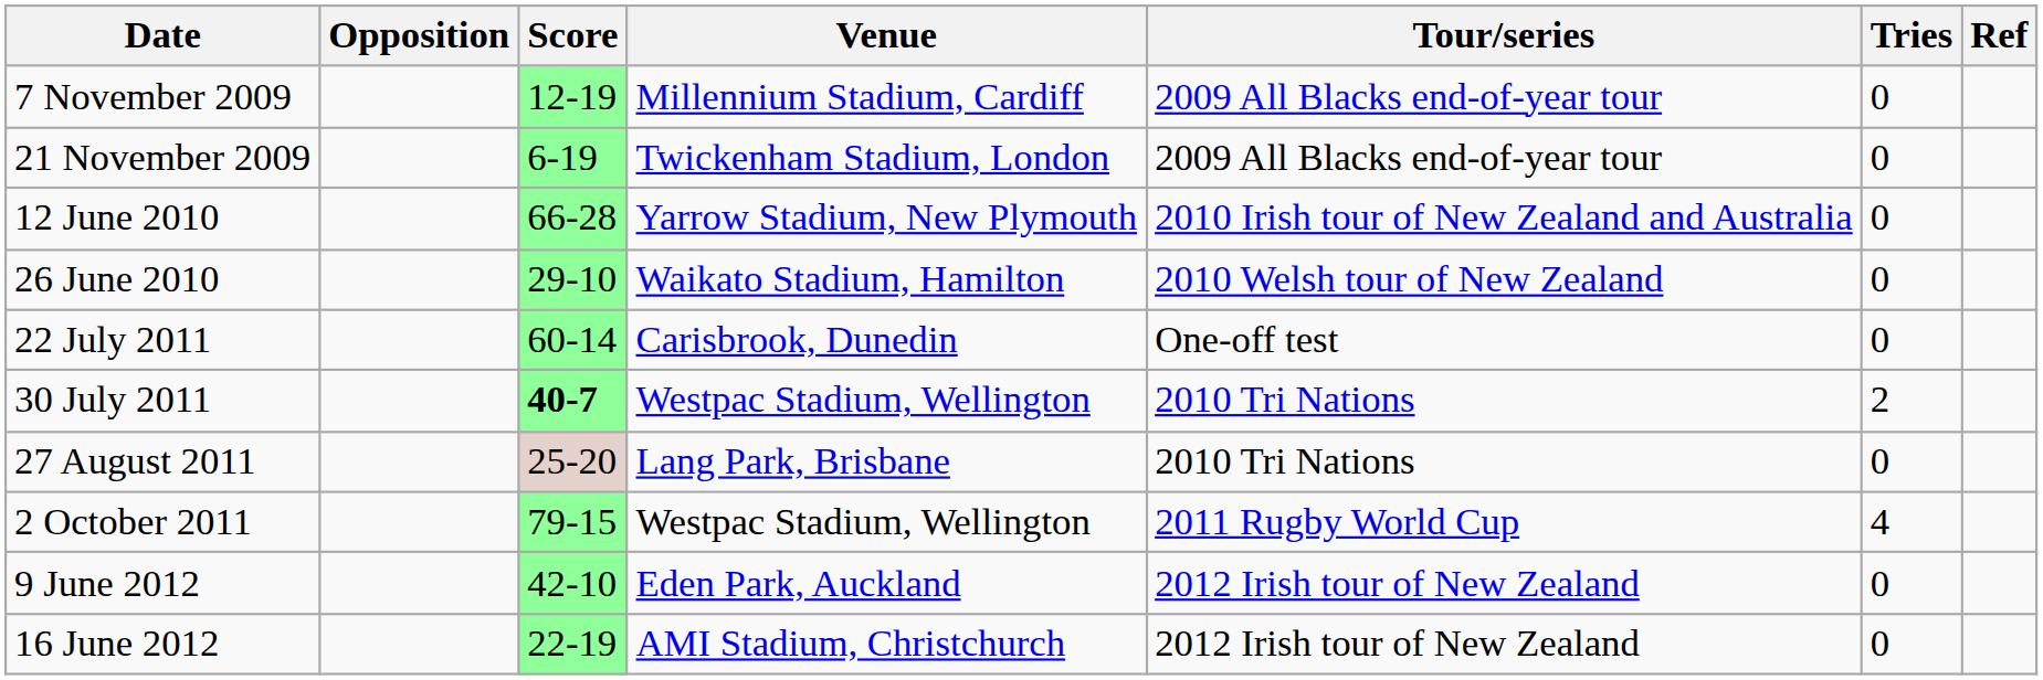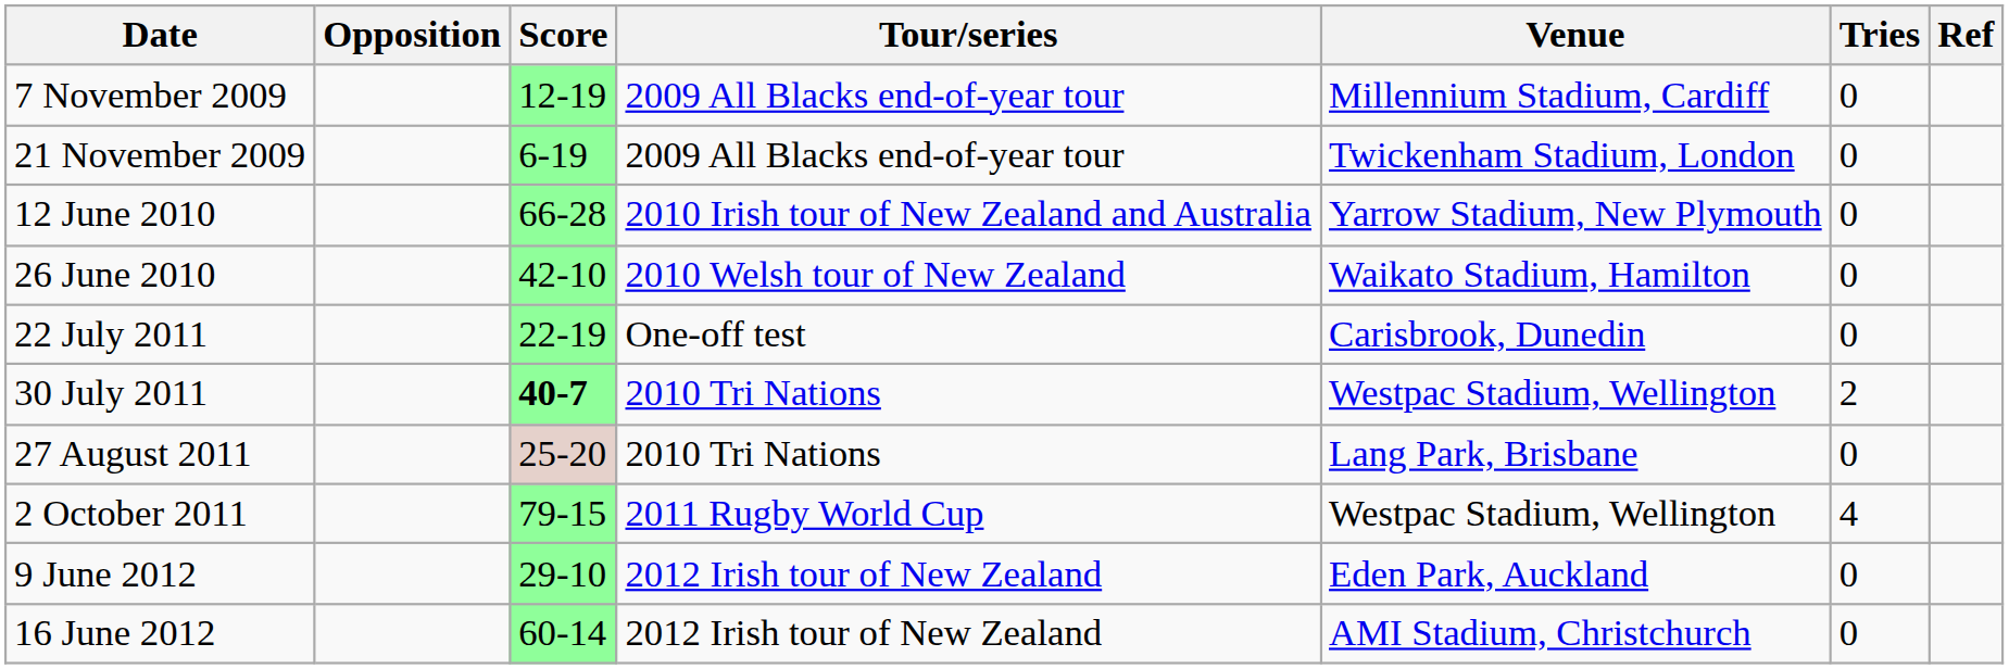columns swapped: Venue <-> Tour/series
26 June 2010 | Score: 29-10 -> 42-10
22 July 2011 | Score: 60-14 -> 22-19
9 June 2012 | Score: 42-10 -> 29-10
16 June 2012 | Score: 22-19 -> 60-14
